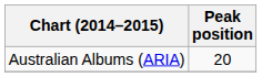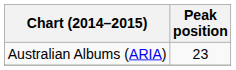Australian Albums (ARIA) | Peak position: 20 -> 23
